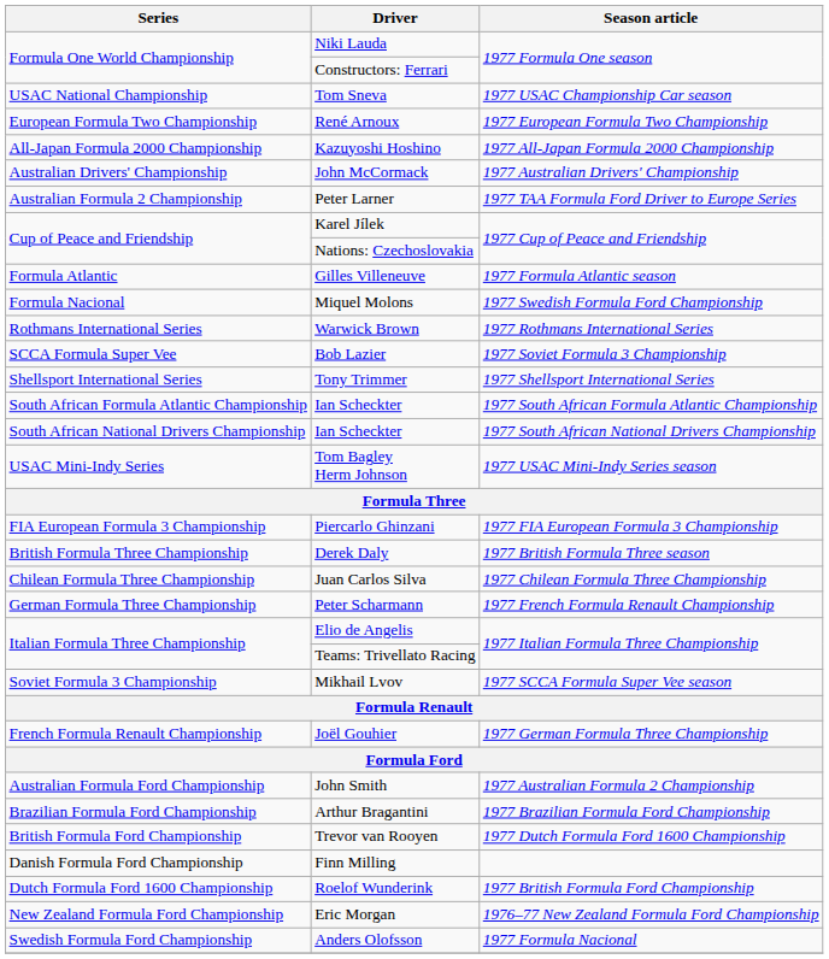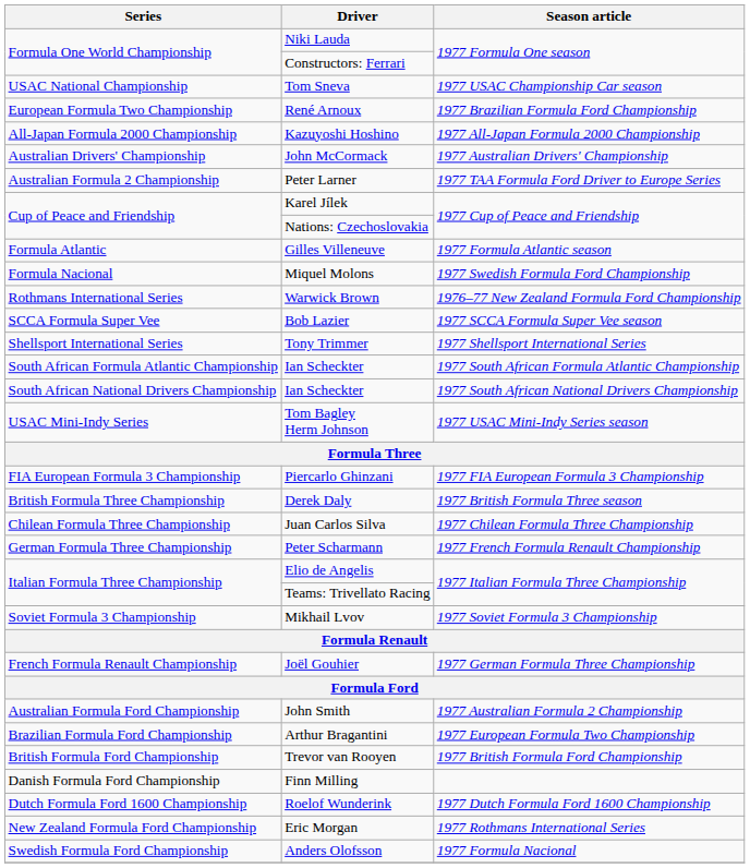René Arnoux | Season article: 1977 European Formula Two Championship -> 1977 Brazilian Formula Ford Championship
Warwick Brown | Season article: 1977 Rothmans International Series -> 1976–77 New Zealand Formula Ford Championship
Bob Lazier | Season article: 1977 Soviet Formula 3 Championship -> 1977 SCCA Formula Super Vee season
Mikhail Lvov | Season article: 1977 SCCA Formula Super Vee season -> 1977 Soviet Formula 3 Championship
Arthur Bragantini | Season article: 1977 Brazilian Formula Ford Championship -> 1977 European Formula Two Championship
Trevor van Rooyen | Season article: 1977 Dutch Formula Ford 1600 Championship -> 1977 British Formula Ford Championship
Roelof Wunderink | Season article: 1977 British Formula Ford Championship -> 1977 Dutch Formula Ford 1600 Championship
Eric Morgan | Season article: 1976–77 New Zealand Formula Ford Championship -> 1977 Rothmans International Series
